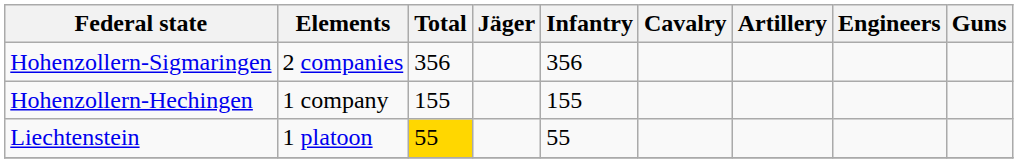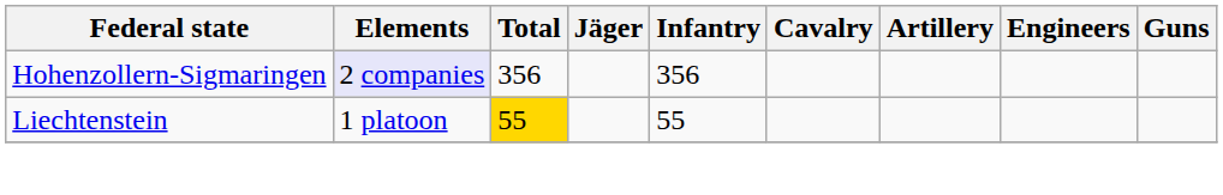Hohenzollern-Sigmaringen | Elements: no background -> lavender background
- row: Hohenzollern-Hechingen | 1 company | 155 | 155
